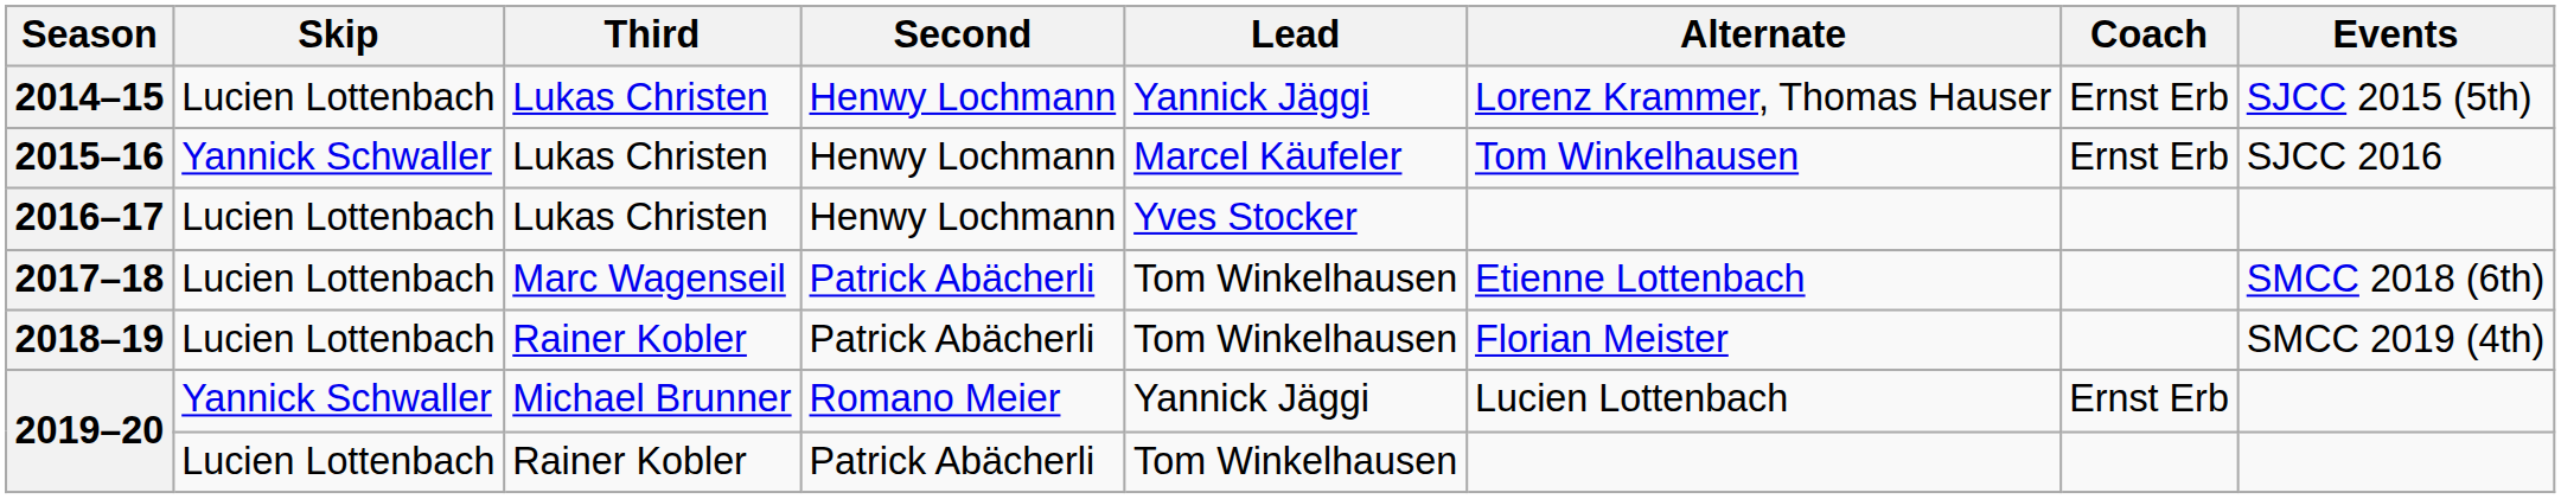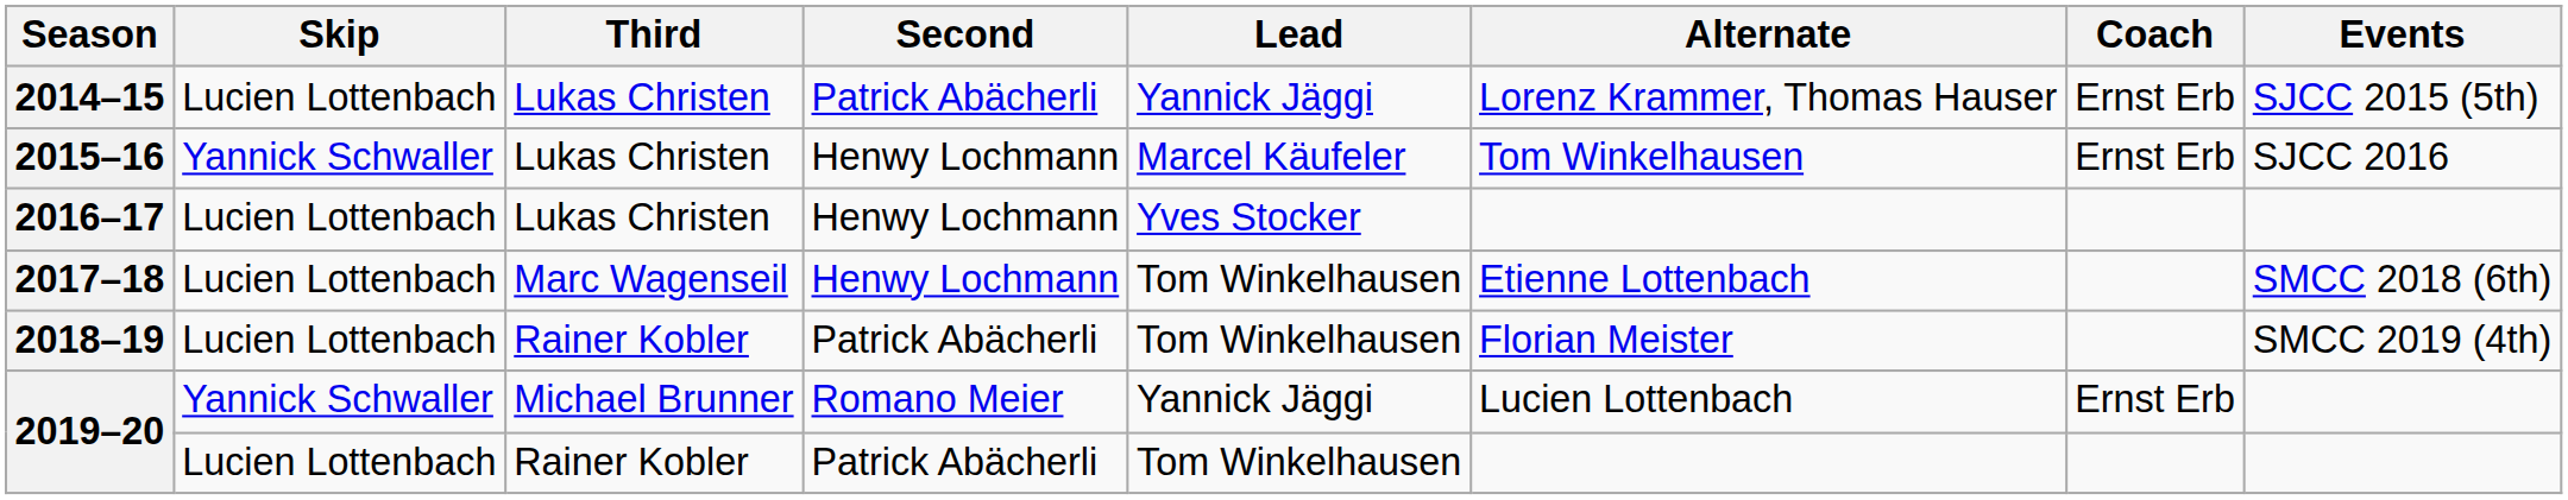2014–15 | Second: Henwy Lochmann -> Patrick Abächerli
2017–18 | Second: Patrick Abächerli -> Henwy Lochmann
